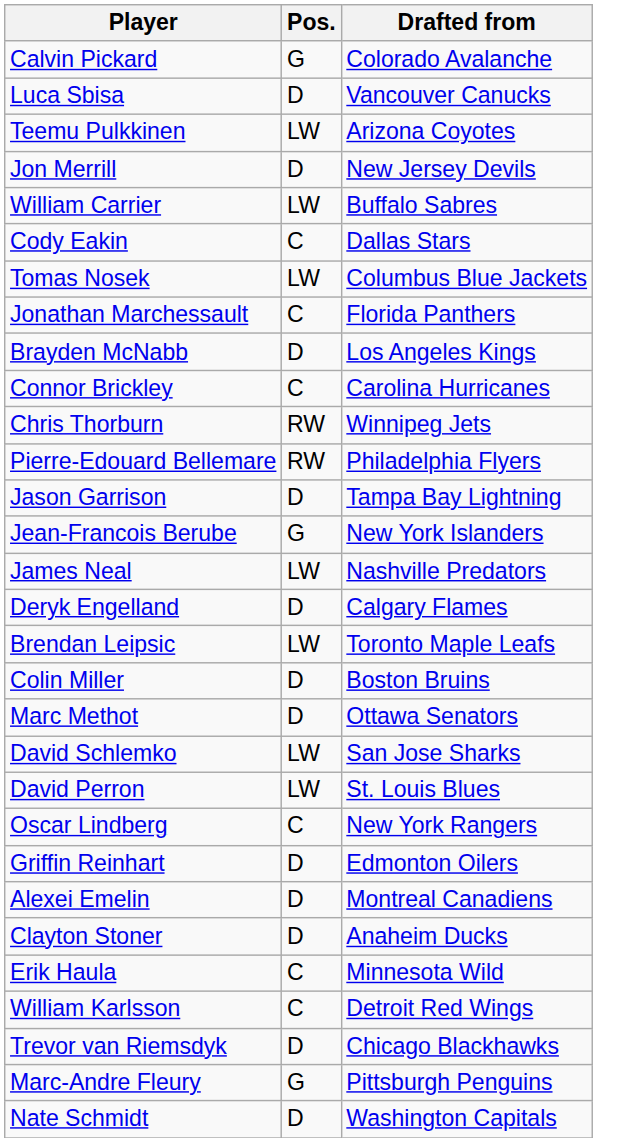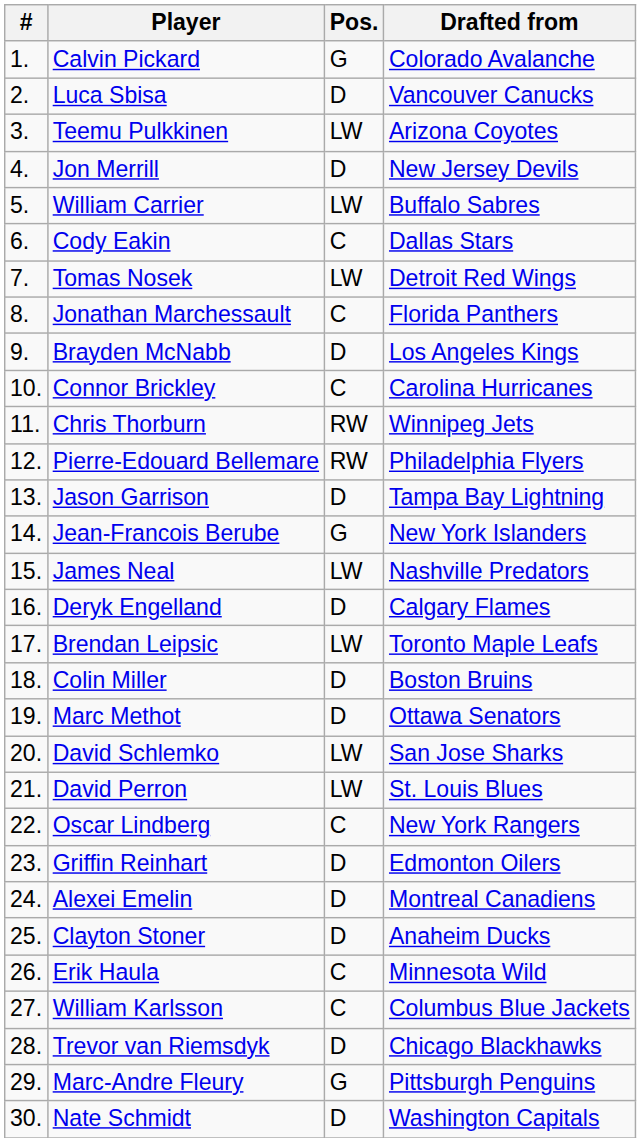+ column: # | 1. | 2. | 3. | 4. | 5. | 6. | 7. | 8. | 9. | 10. | 11. | 12. | 13. | 14. | 15. | 16. | 17. | 18. | 19. | 20. | 21. | 22. | 23. | 24. | 25. | 26. | 27. | 28. | 29. | 30.
Tomas Nosek | Drafted from: Columbus Blue Jackets -> Detroit Red Wings
William Karlsson | Drafted from: Detroit Red Wings -> Columbus Blue Jackets
